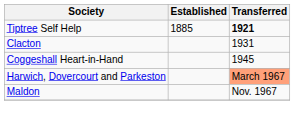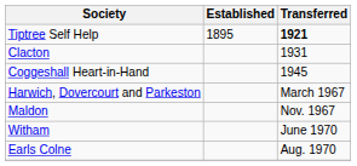Tiptree Self Help | Established: 1885 -> 1895
Harwich, Dovercourt and Parkeston | Transferred: lightsalmon background -> no background
+ row: Witham | June 1970
+ row: Earls Colne | Aug. 1970
